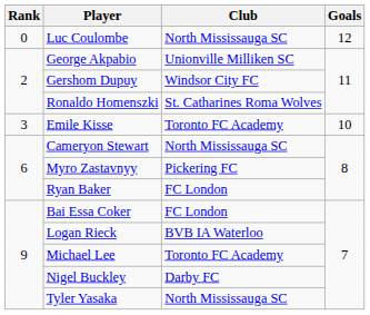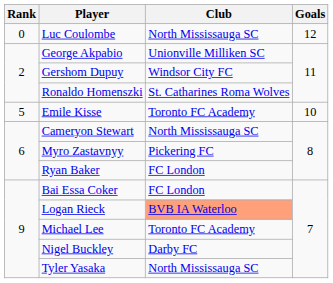Emile Kisse | Rank: 3 -> 5
Logan Rieck | Club: no background -> lightsalmon background
